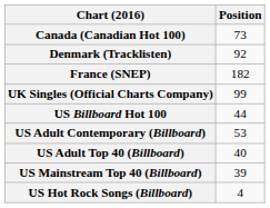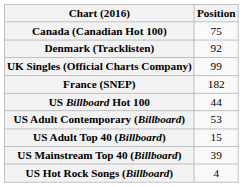Canada (Canadian Hot 100) | Position: 73 -> 75
rows swapped: France (SNEP) <-> UK Singles (Official Charts Company)
US Adult Top 40 (Billboard) | Position: 40 -> 15
